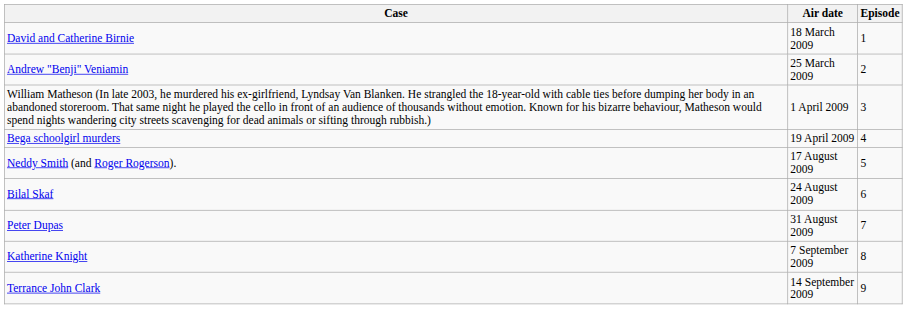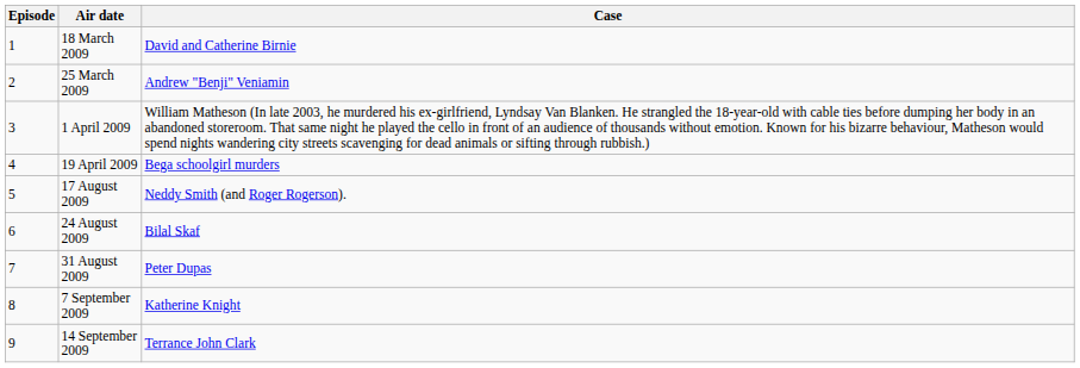columns swapped: Episode <-> Case
